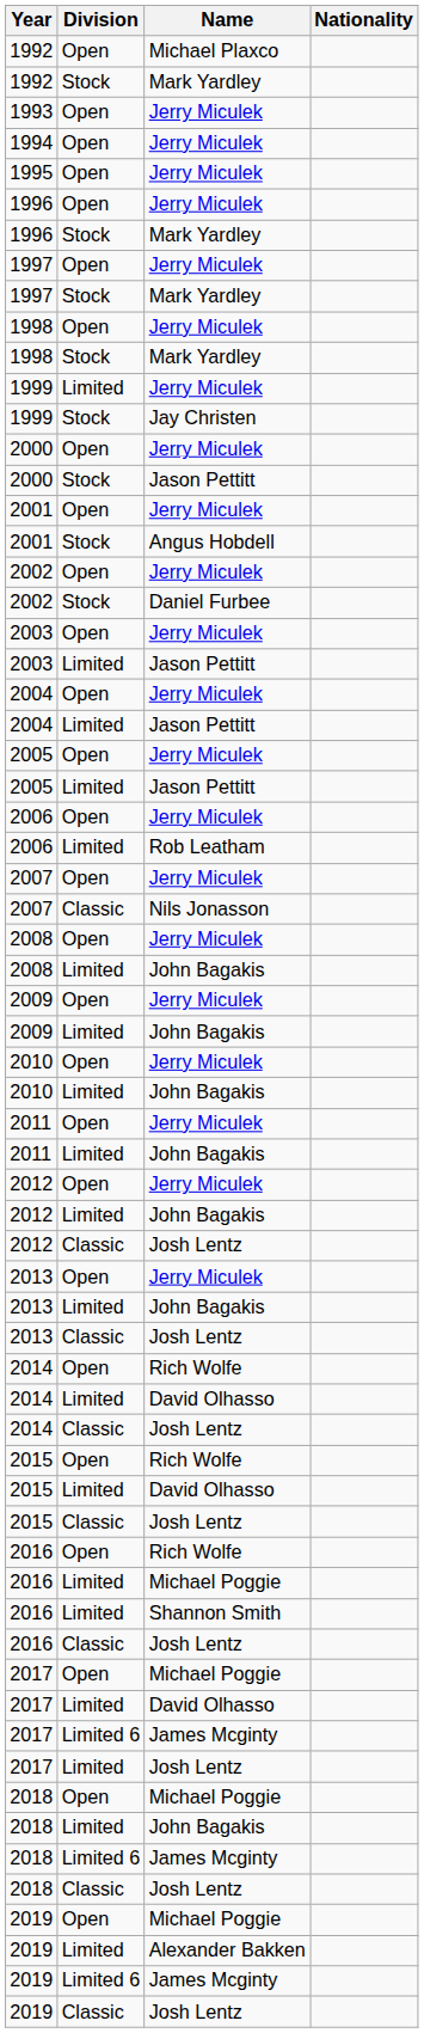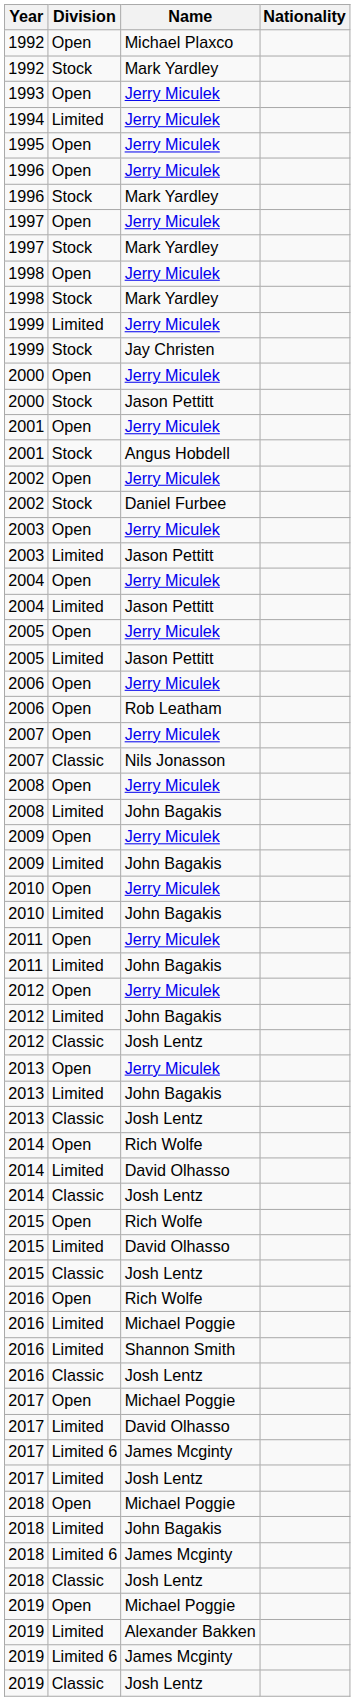1994 | Division: Open -> Limited
2006 / Rob Leatham | Division: Limited -> Open
